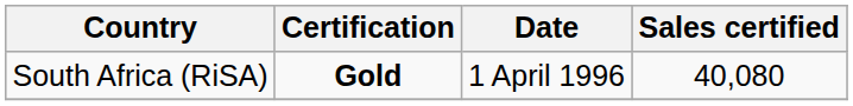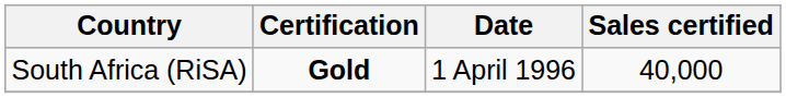South Africa (RiSA) | Sales certified: 40,080 -> 40,000
